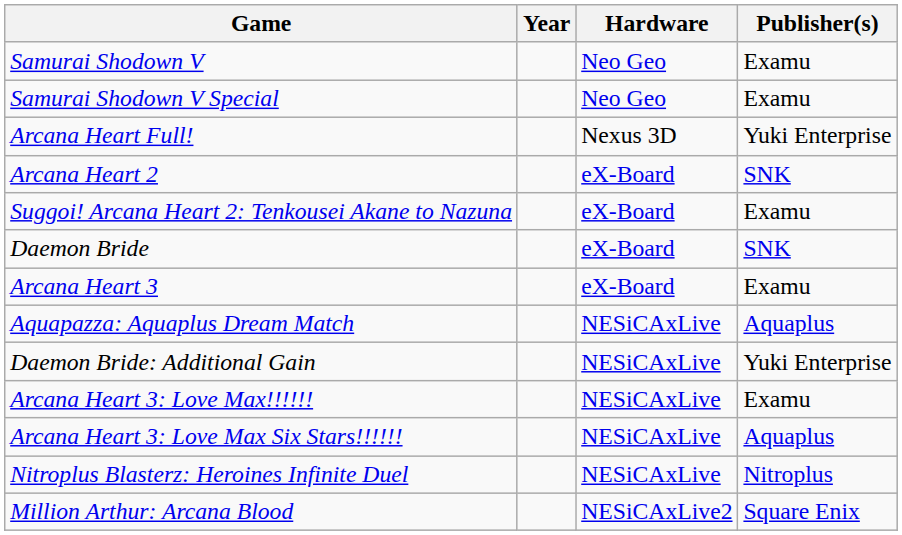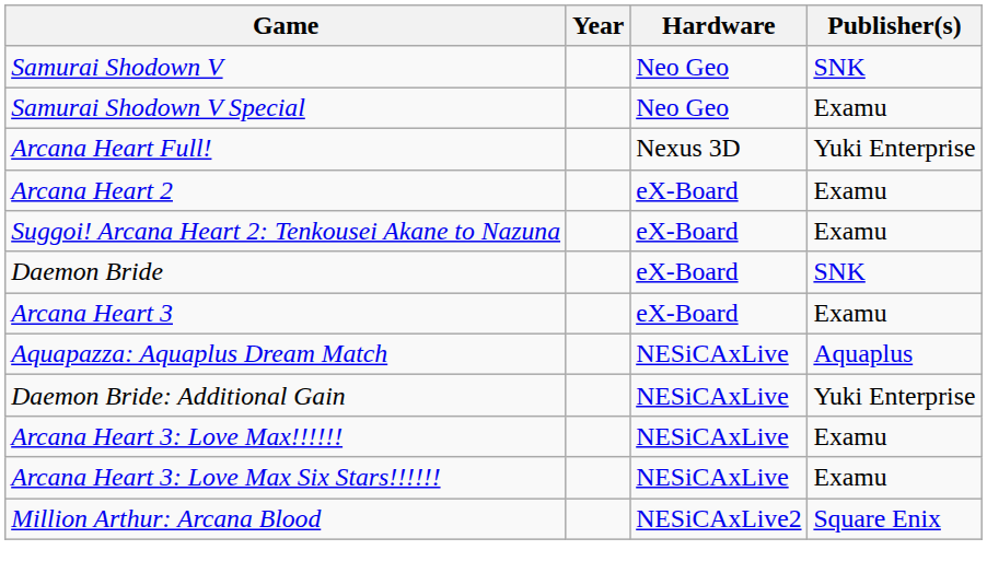Samurai Shodown V | Publisher(s): Examu -> SNK
Arcana Heart 2 | Publisher(s): SNK -> Examu
Arcana Heart 3: Love Max Six Stars!!!!!! | Publisher(s): Aquaplus -> Examu
- row: Nitroplus Blasterz: Heroines Infinite Duel | NESiCAxLive | Nitroplus
